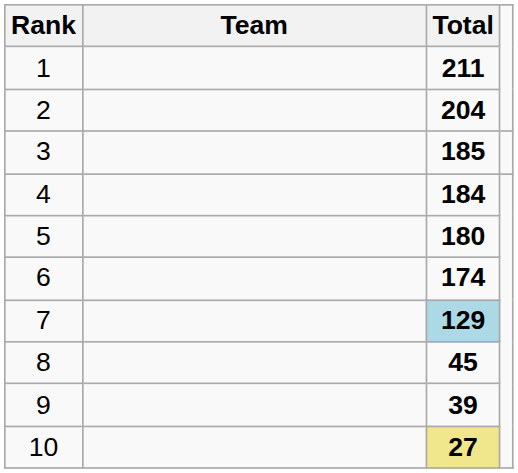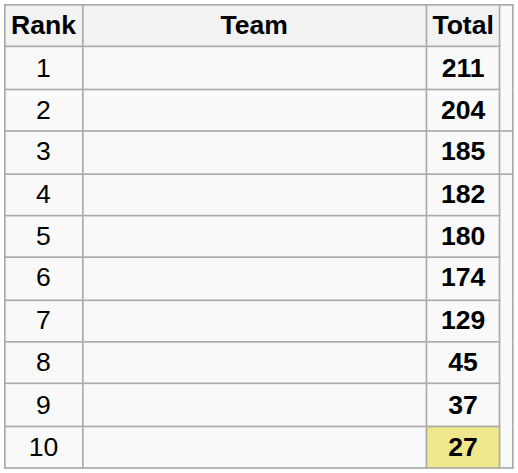4 | Total: 184 -> 182
7 | Total: lightblue background -> no background
9 | Total: 39 -> 37
